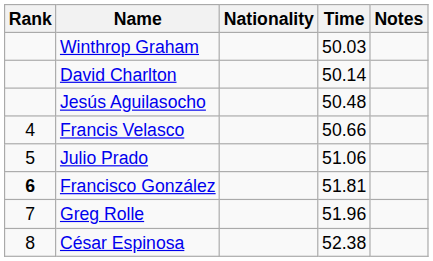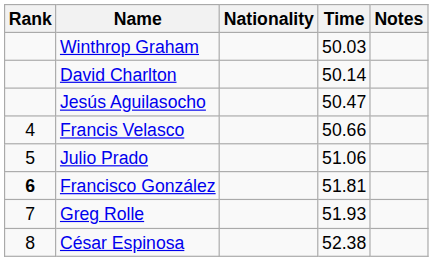Jesús Aguilasocho | Time: 50.48 -> 50.47
Greg Rolle | Time: 51.96 -> 51.93
